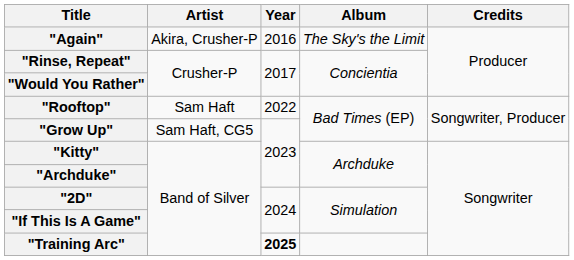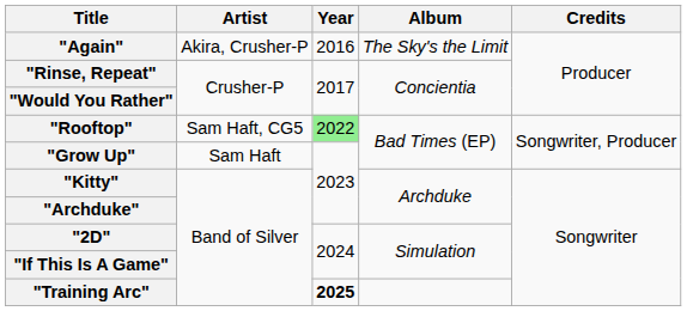"Rooftop" | Artist: Sam Haft -> Sam Haft, CG5
"Rooftop" | Year: no background -> lightgreen background
"Grow Up" | Artist: Sam Haft, CG5 -> Sam Haft
